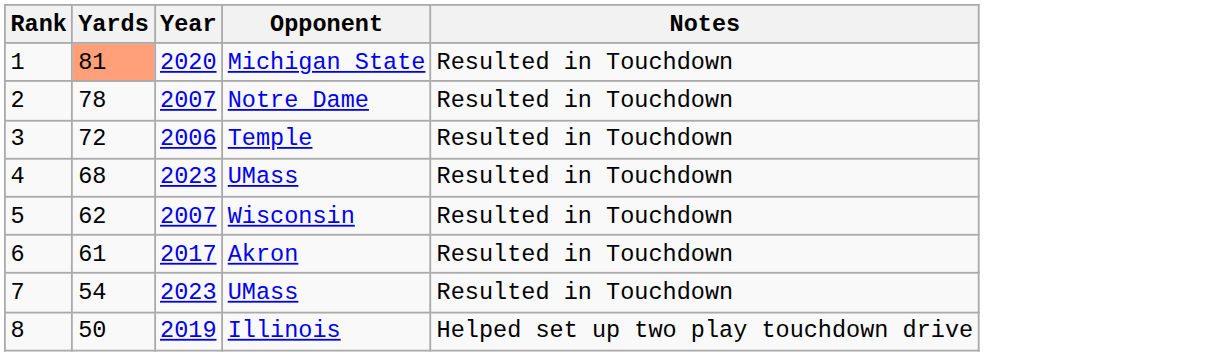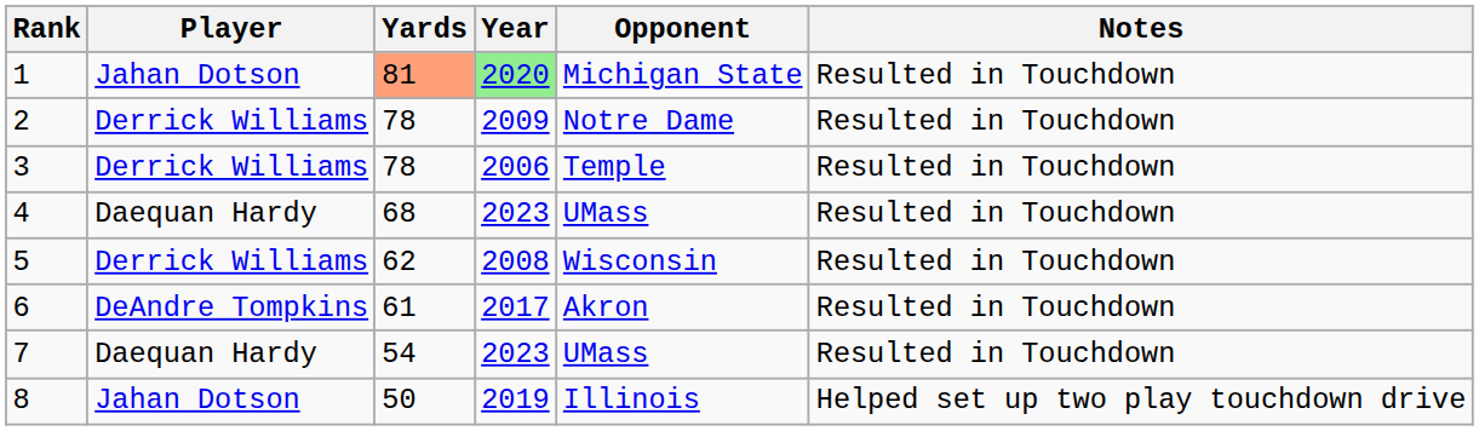+ column: Player | Jahan Dotson | Derrick Williams | Derrick Williams | Daequan Hardy | Derrick Williams | DeAndre Tompkins | Daequan Hardy | Jahan Dotson
1 | Year: no background -> lightgreen background
2 | Year: 2007 -> 2009
3 | Yards: 72 -> 78
5 | Year: 2007 -> 2008
